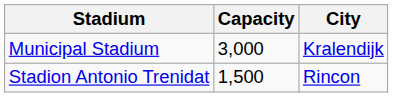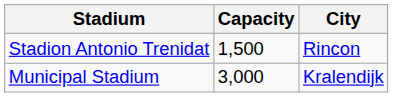rows swapped: Stadion Antonio Trenidat <-> Municipal Stadium
